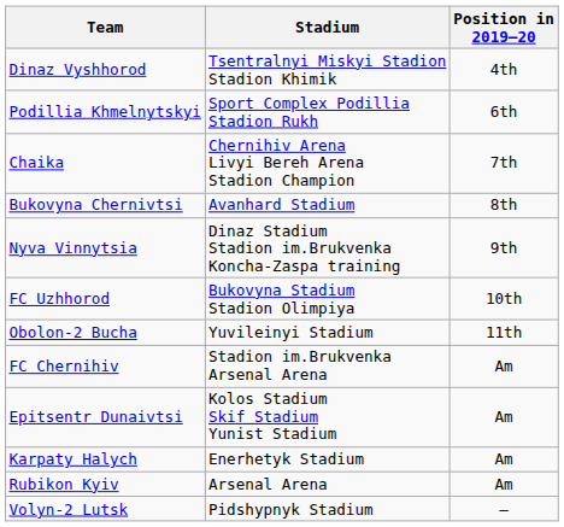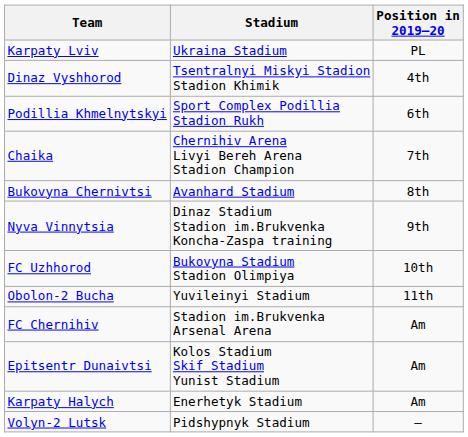+ row: Karpaty Lviv | Ukraina Stadium | PL
- row: Rubikon Kyiv | Arsenal Arena | Am
